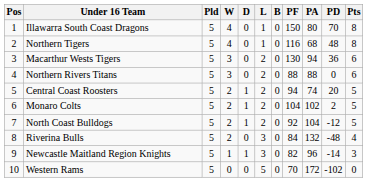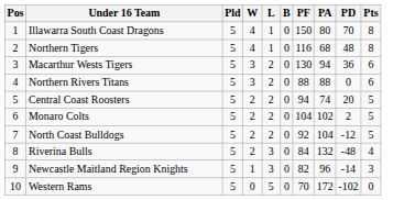- column: D | 0 | 0 | 0 | 0 | 1 | 1 | 1 | 0 | 1 | 0
